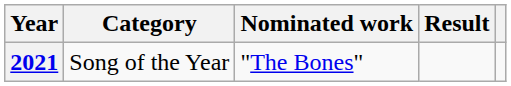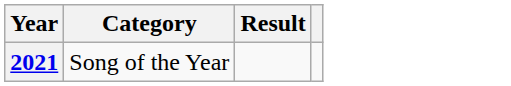- column: Nominated work | "The Bones"
